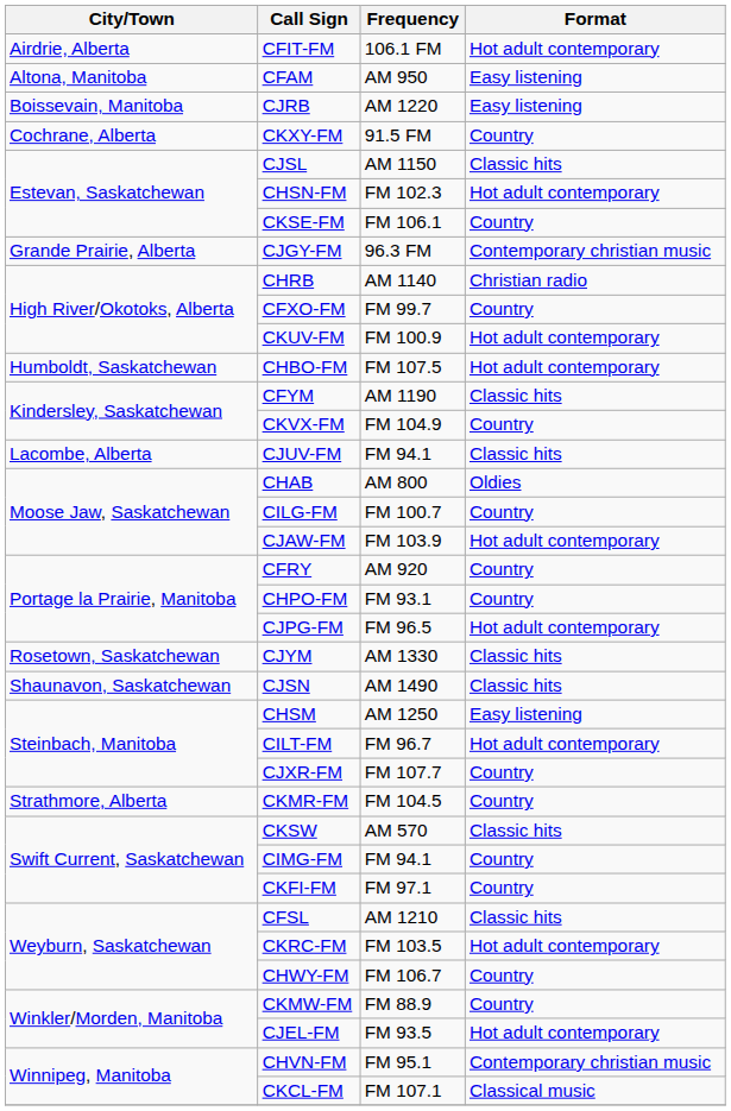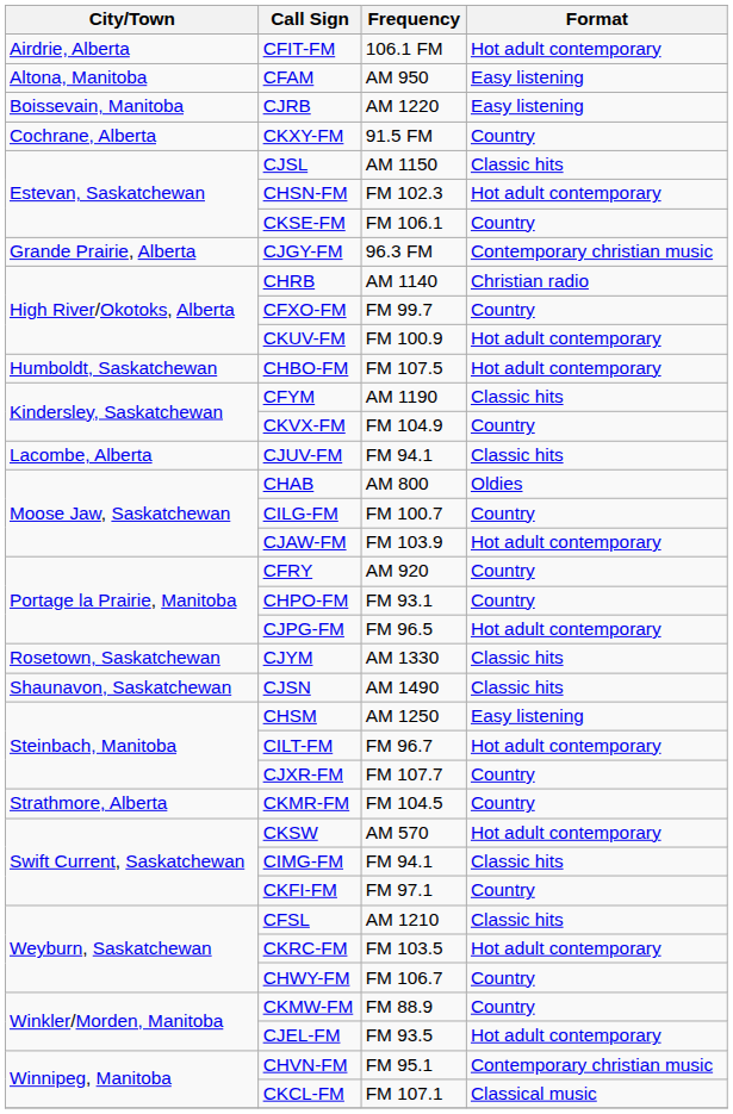CKSW | Format: Classic hits -> Hot adult contemporary
CIMG-FM | Format: Country -> Classic hits
